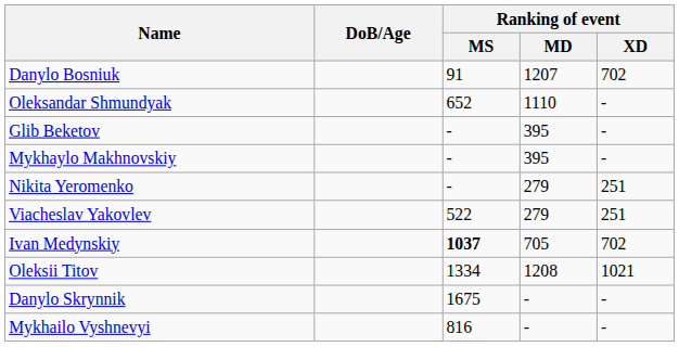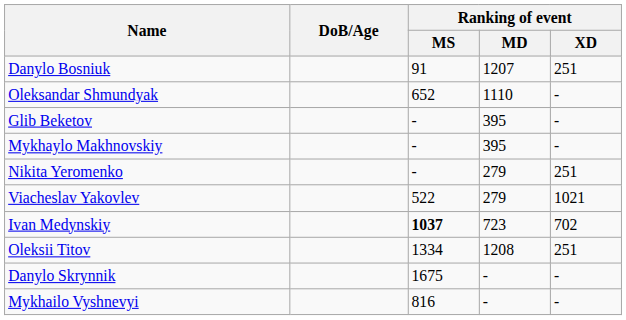Danylo Bosniuk | Ranking of event / XD: 702 -> 251
Viacheslav Yakovlev | Ranking of event / XD: 251 -> 1021
Ivan Medynskiy | Ranking of event / MD: 705 -> 723
Oleksii Titov | Ranking of event / XD: 1021 -> 251
